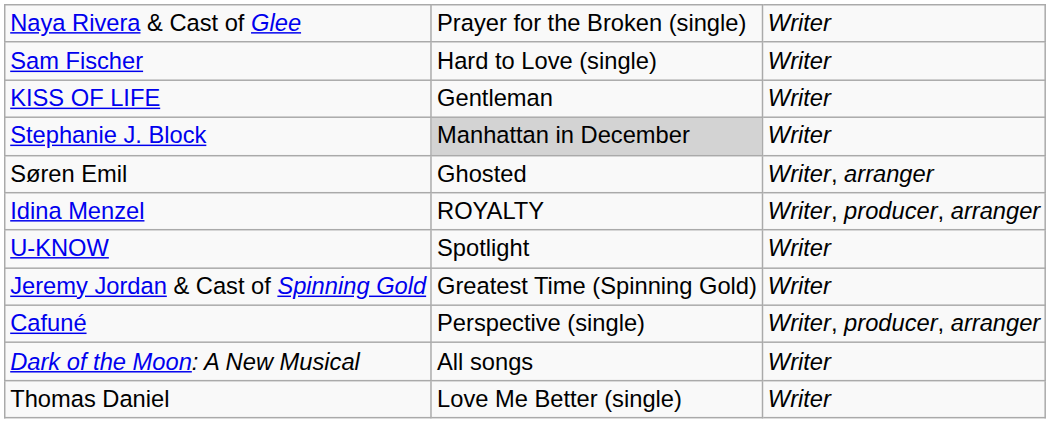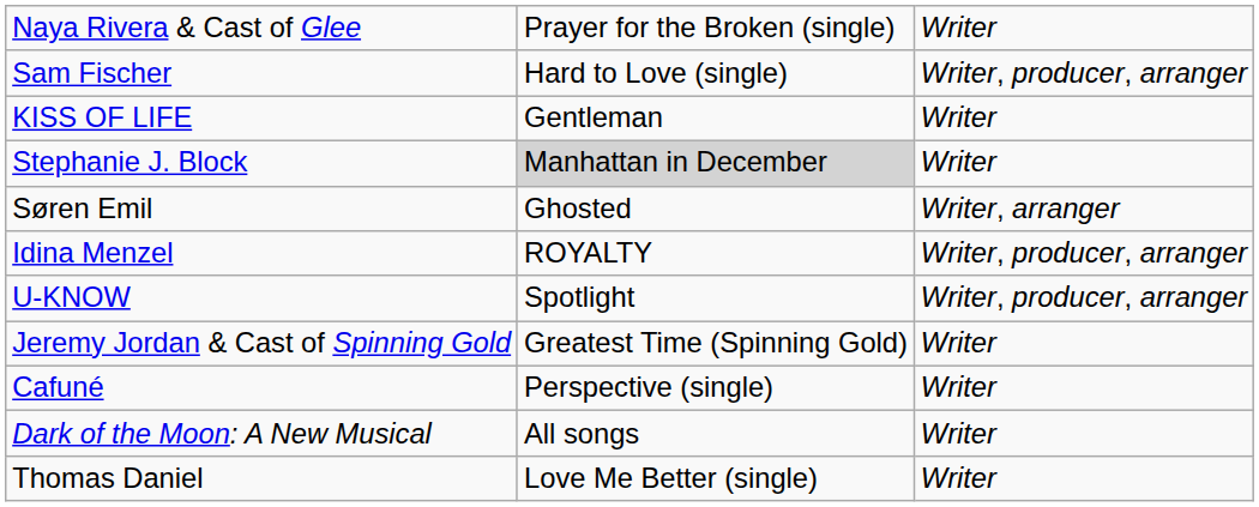Sam Fischer | column 3: Writer -> Writer, producer, arranger
U-KNOW | column 3: Writer -> Writer, producer, arranger
Cafuné | column 3: Writer, producer, arranger -> Writer
